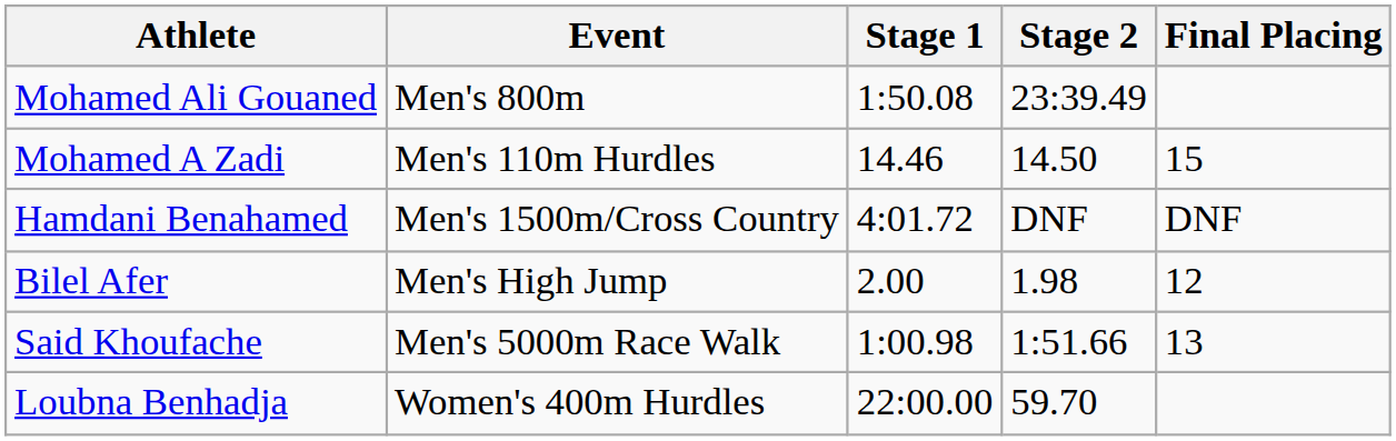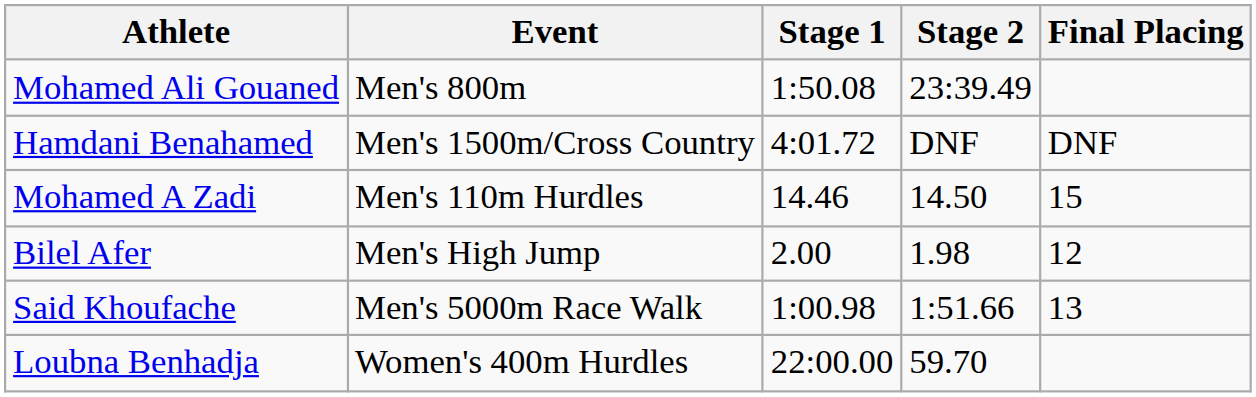rows swapped: Hamdani Benahamed <-> Mohamed A Zadi
